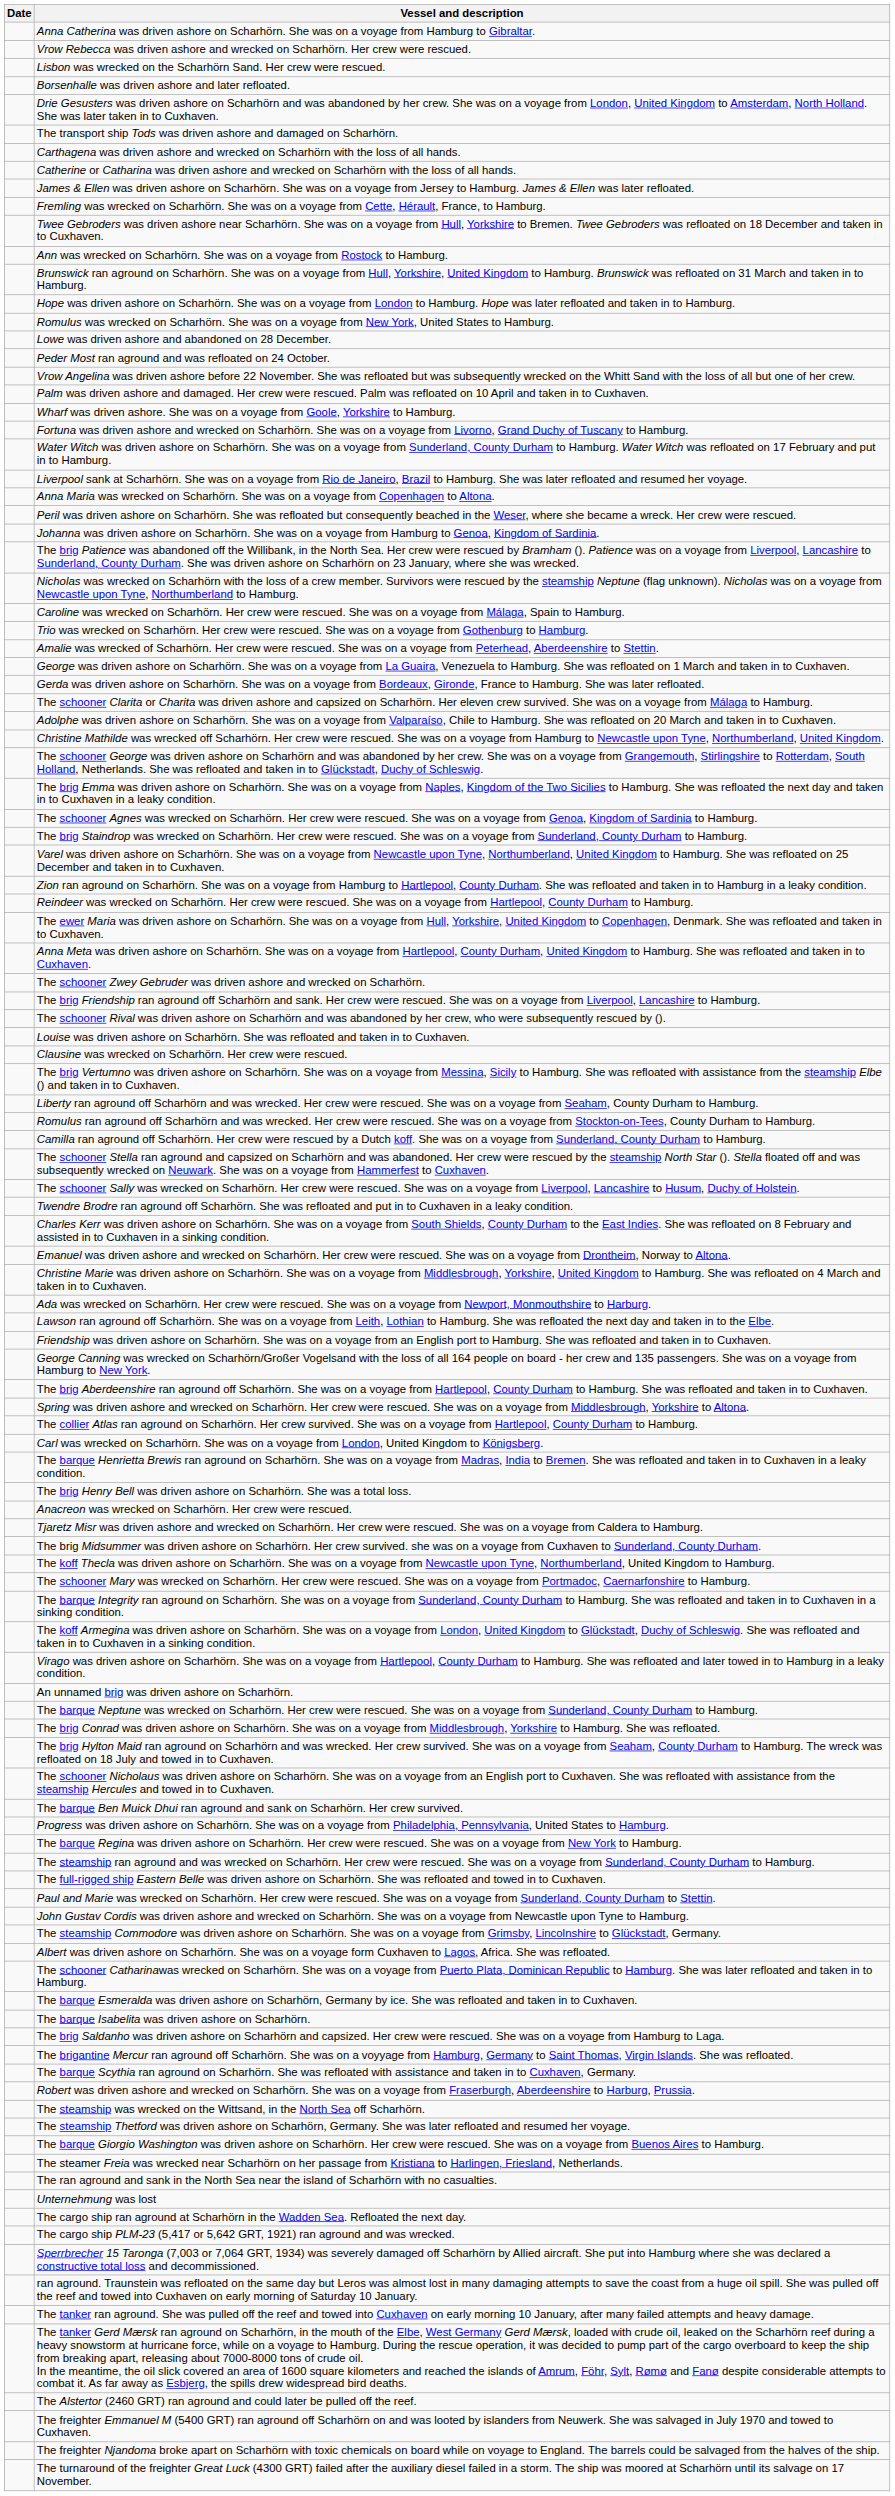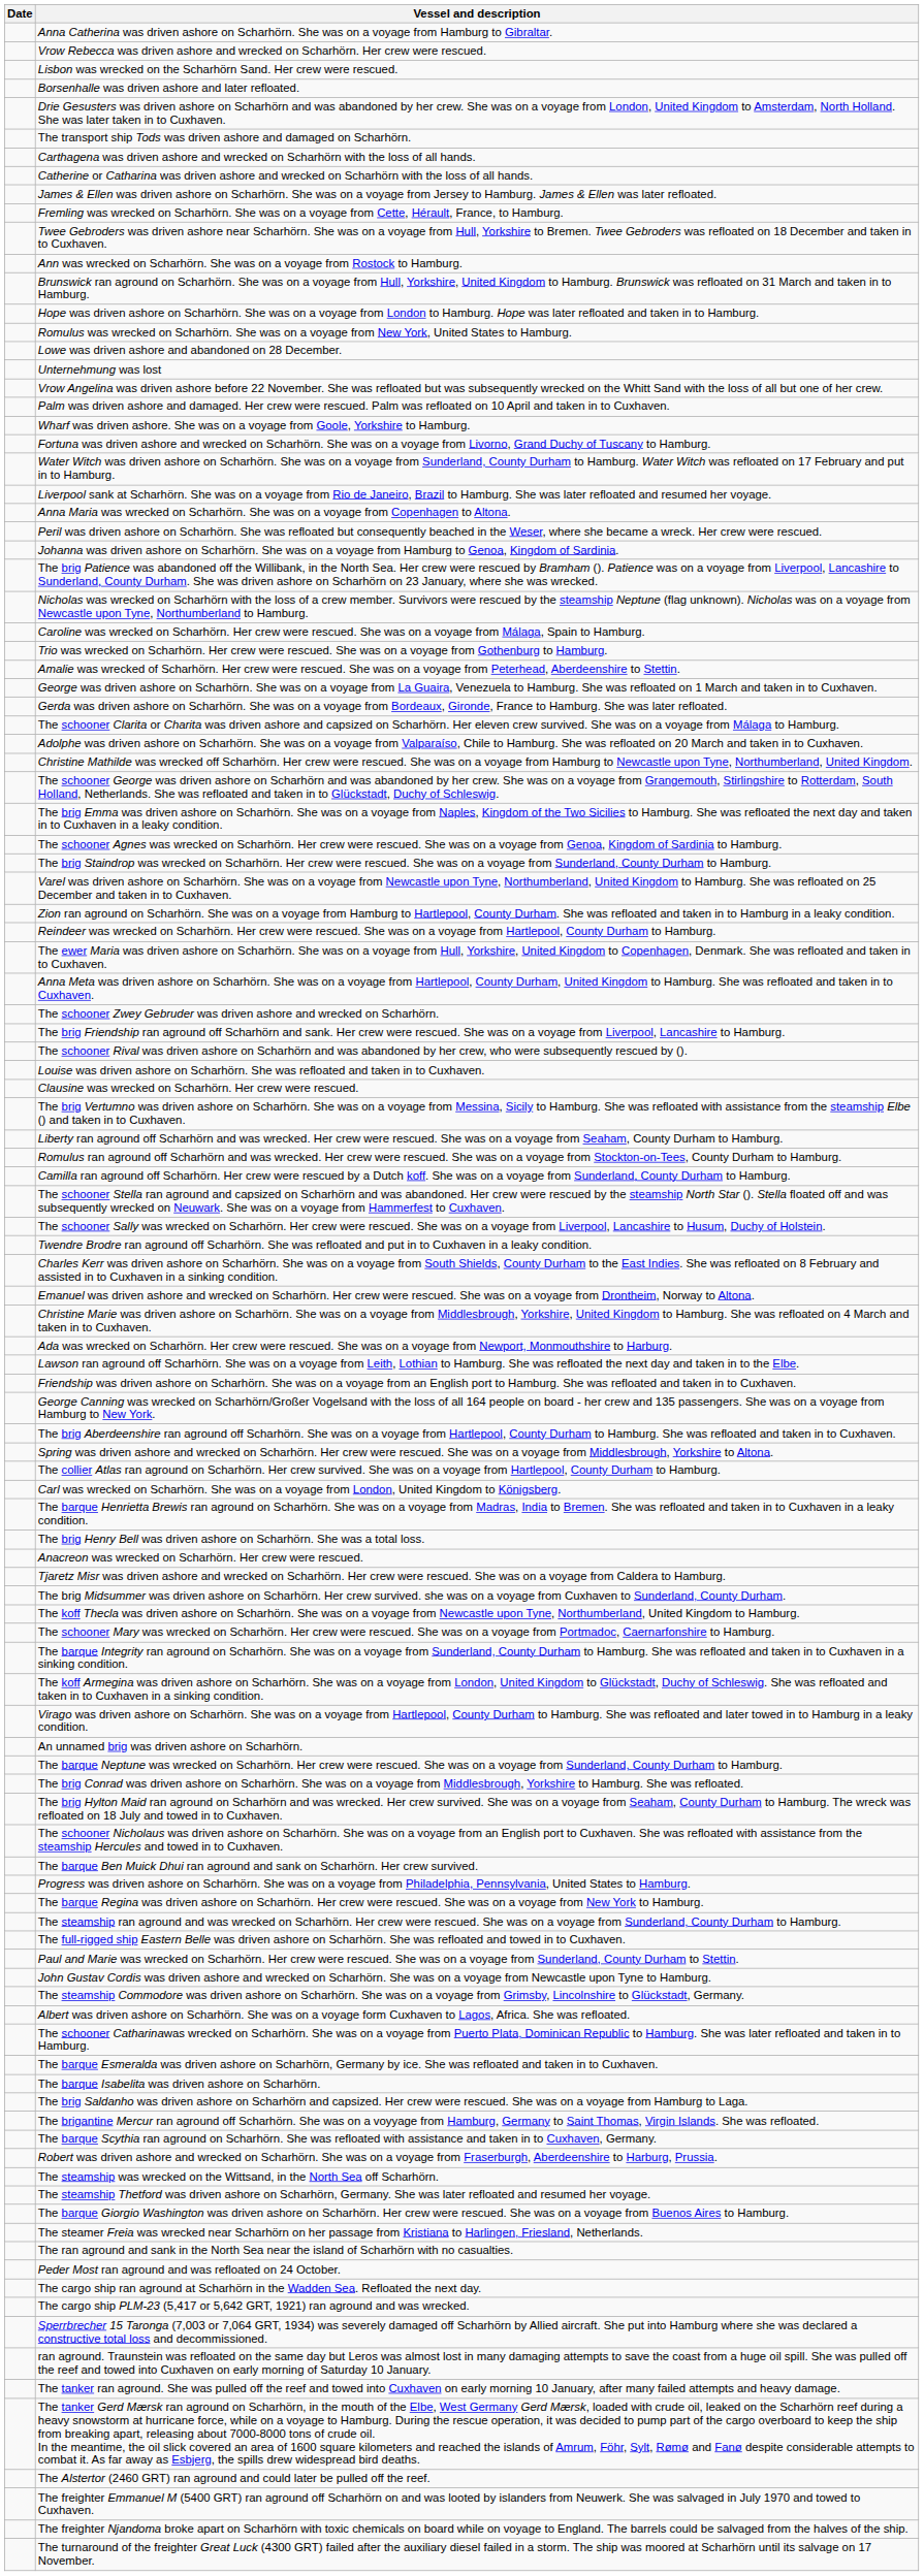rows swapped: Unternehmung was lost <-> Peder Most ran aground and was refloated on 24 October.
